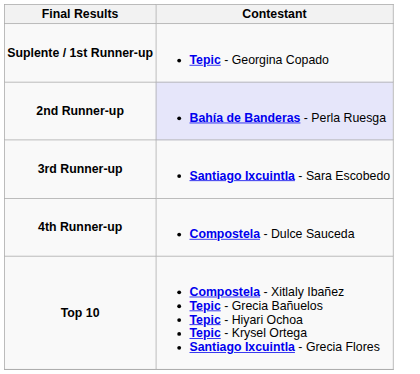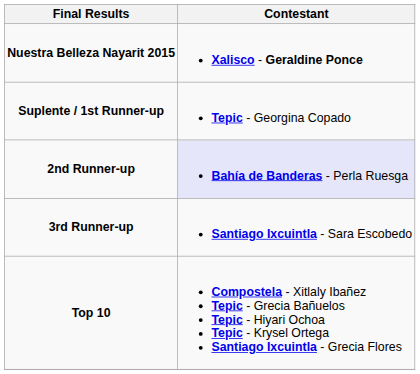+ row: Nuestra Belleza Nayarit 2015 | Xalisco - Geraldine Ponce
- row: 4th Runner-up | Compostela - Dulce Sauceda
